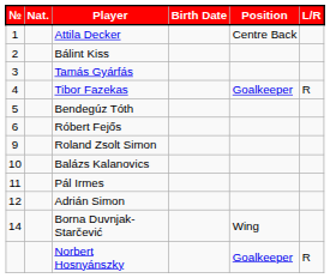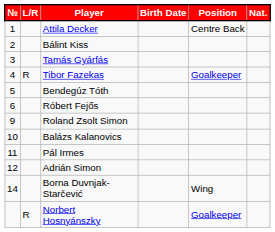columns swapped: Nat. <-> L/R
